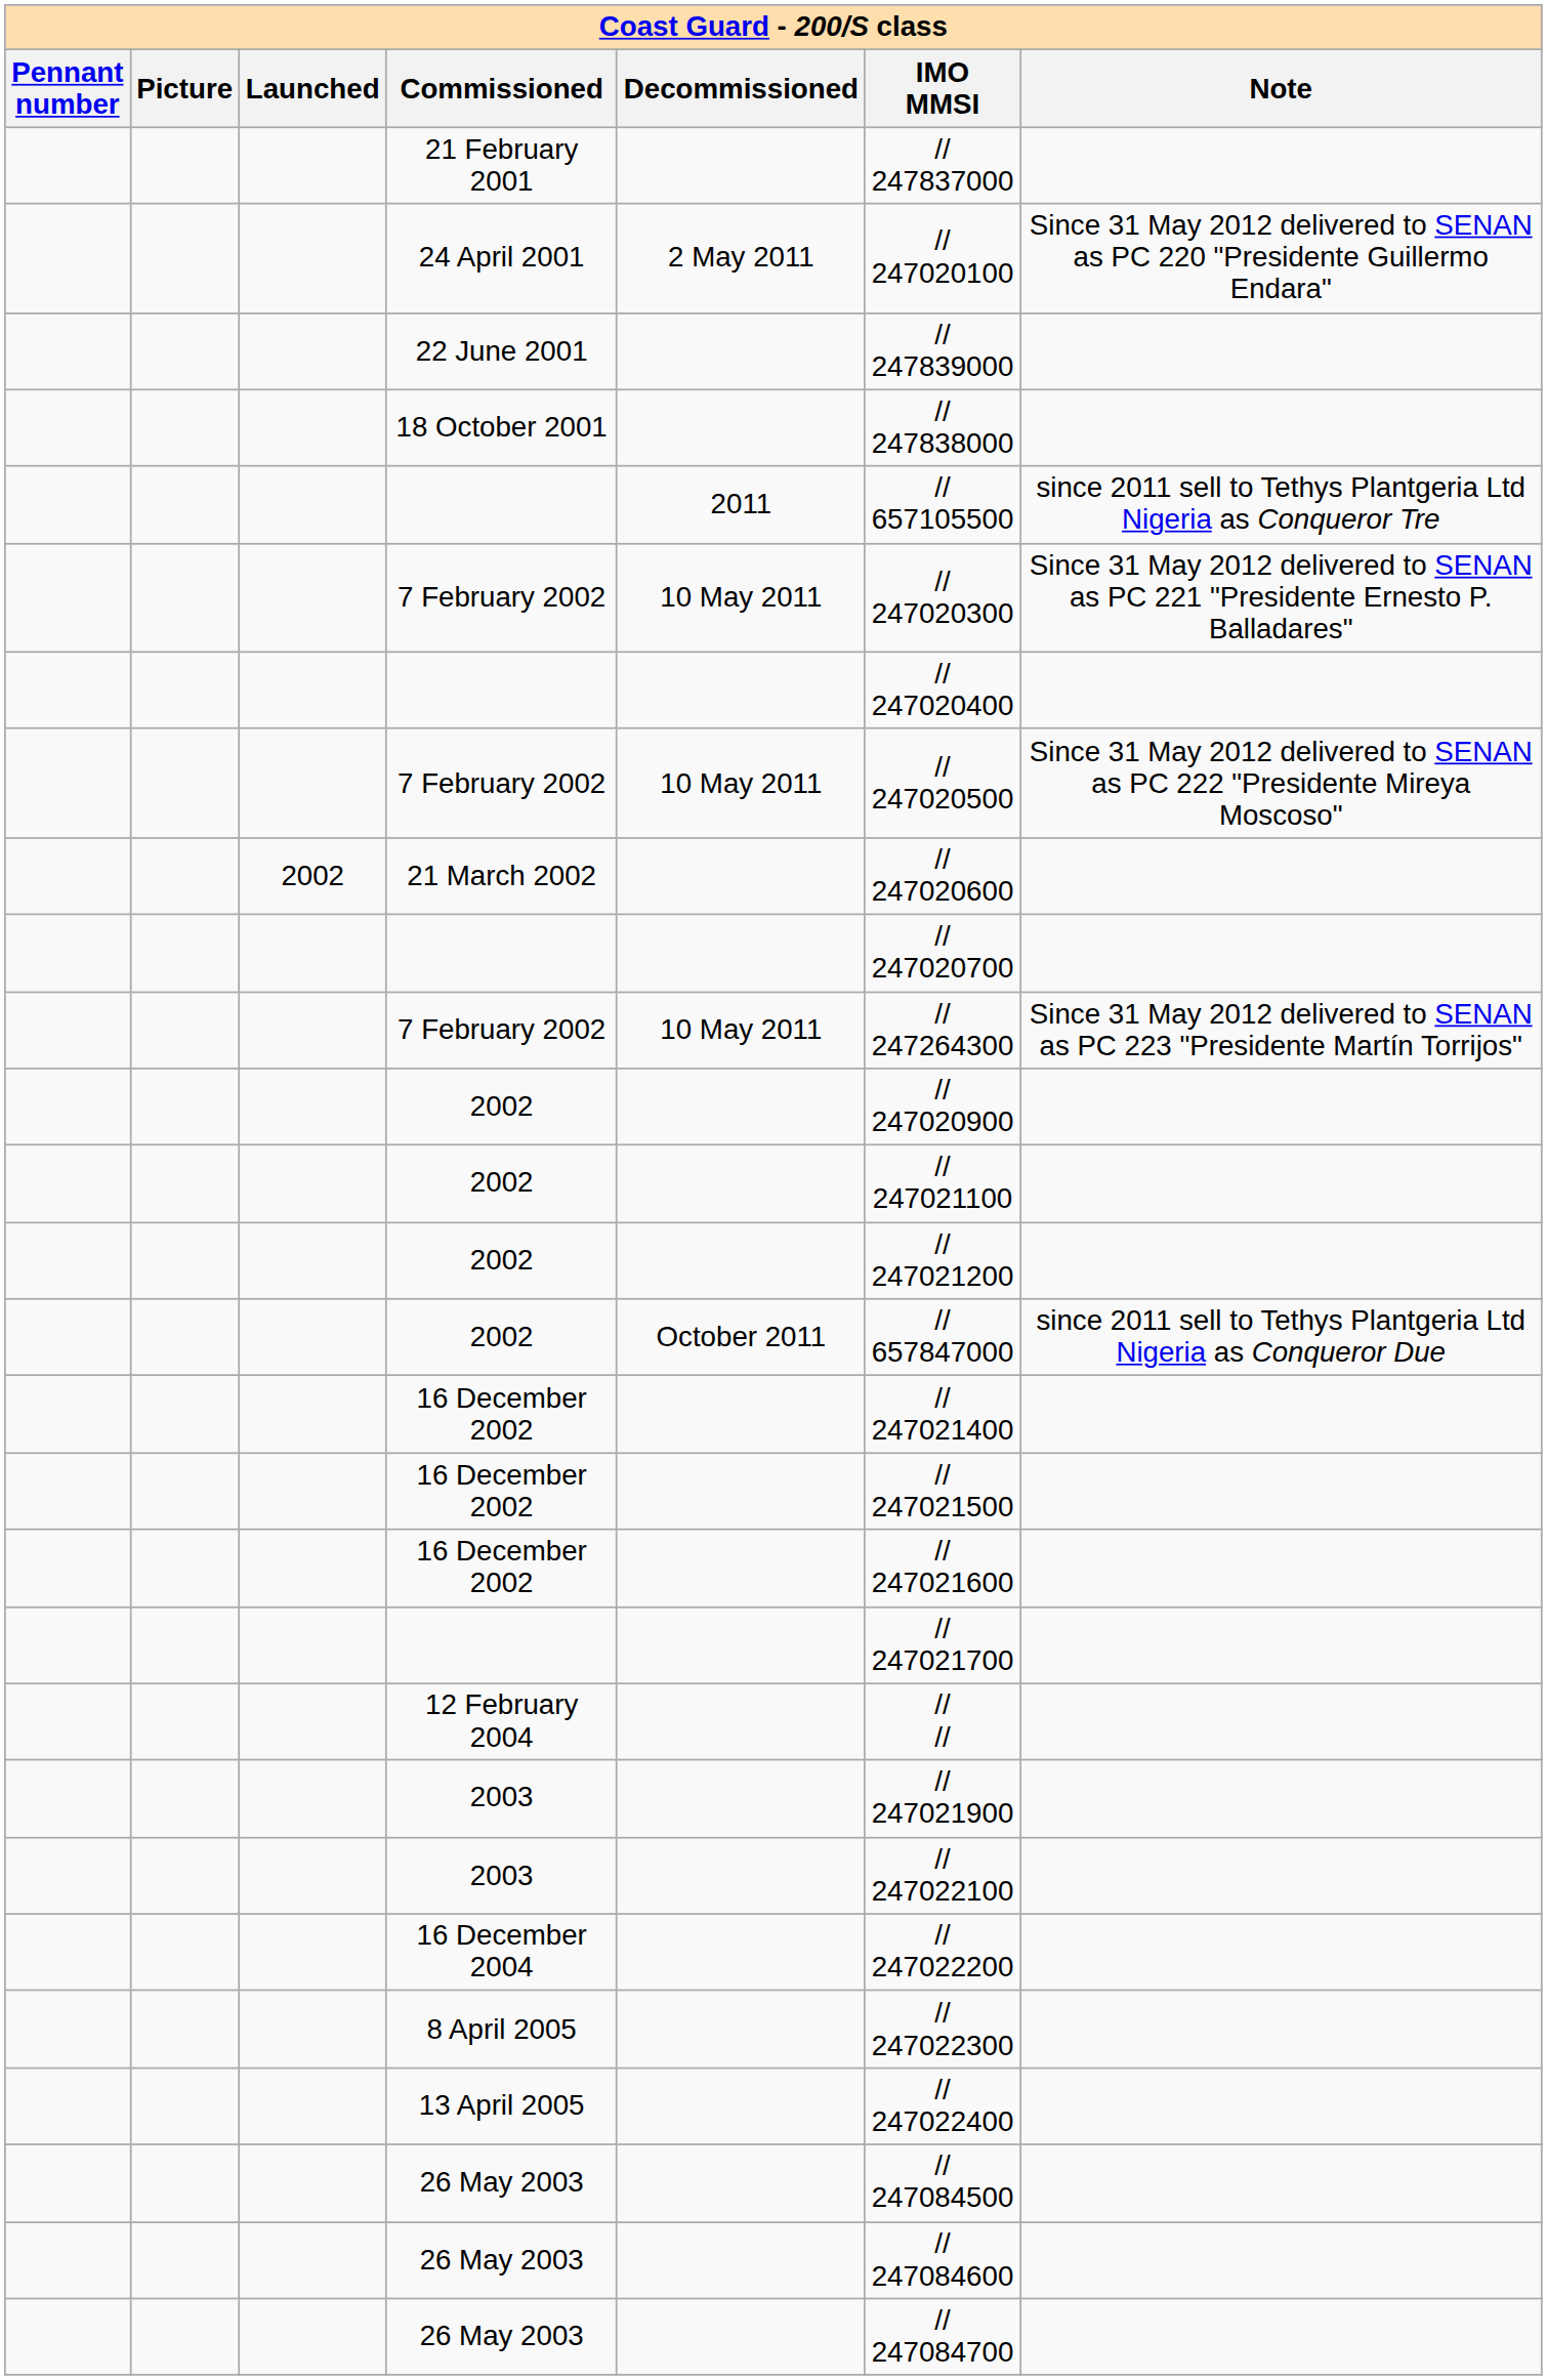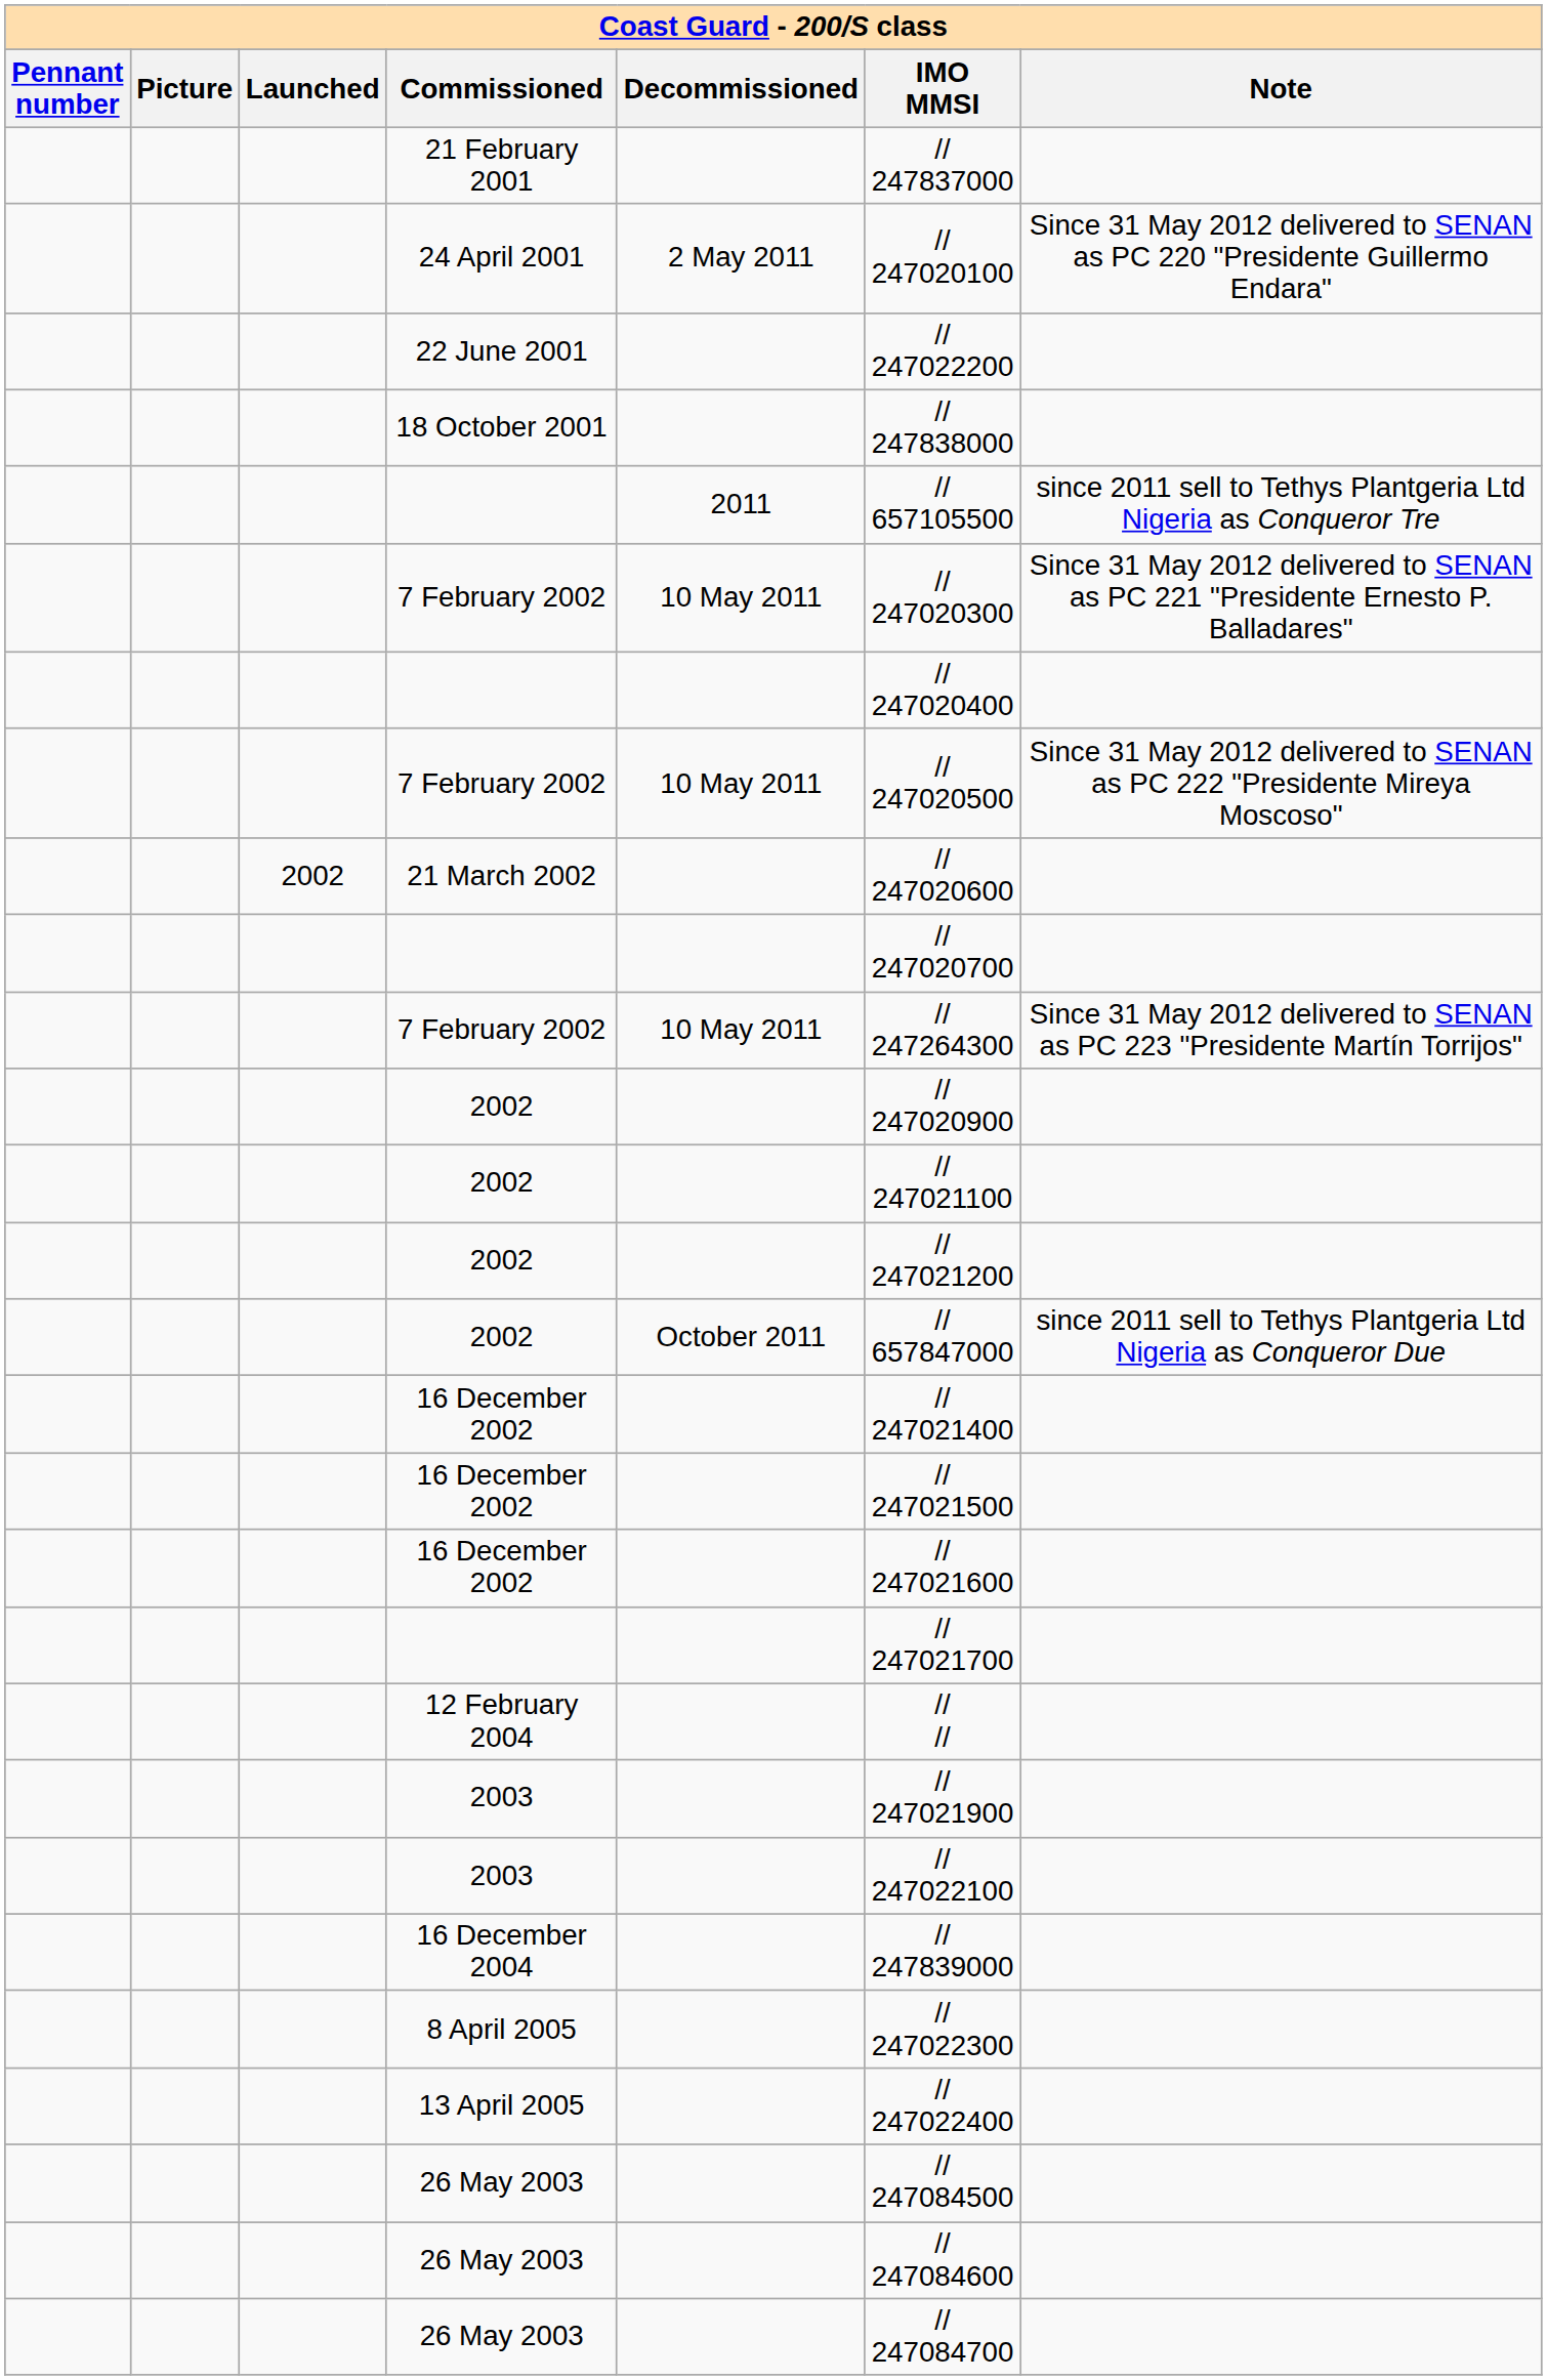22 June 2001 | IMO MMSI: // 247839000 -> // 247022200
16 December 2004 | IMO MMSI: // 247022200 -> // 247839000
